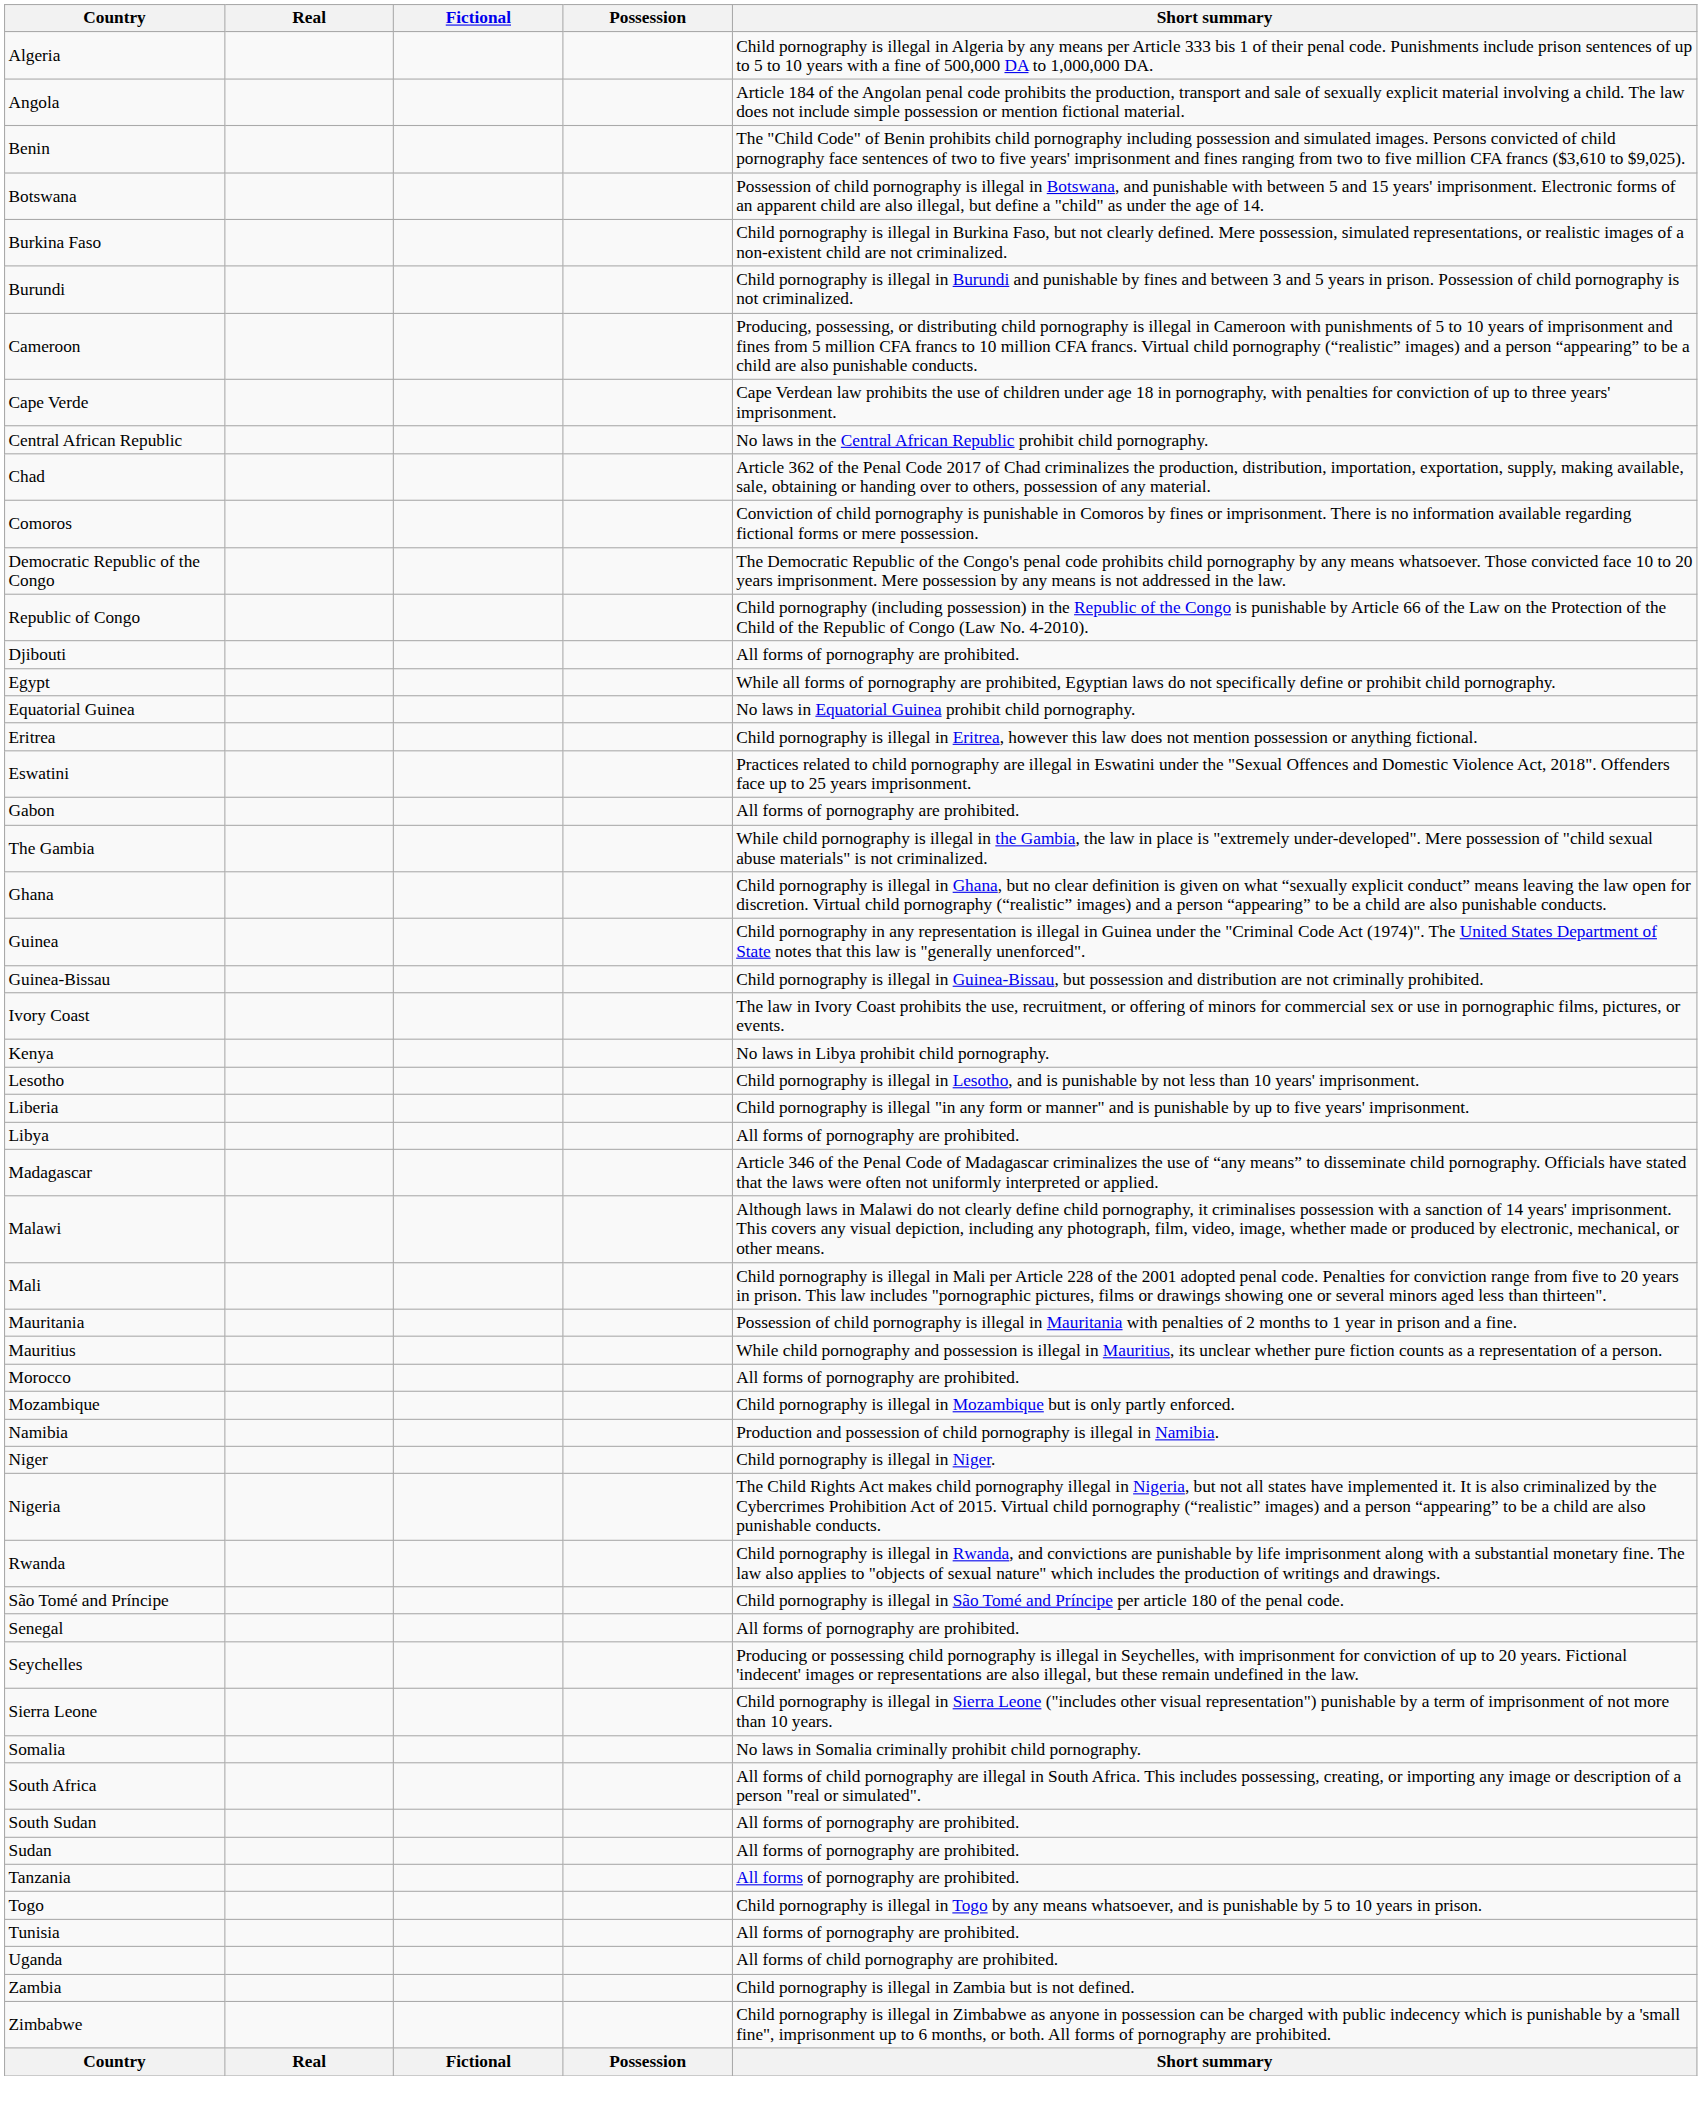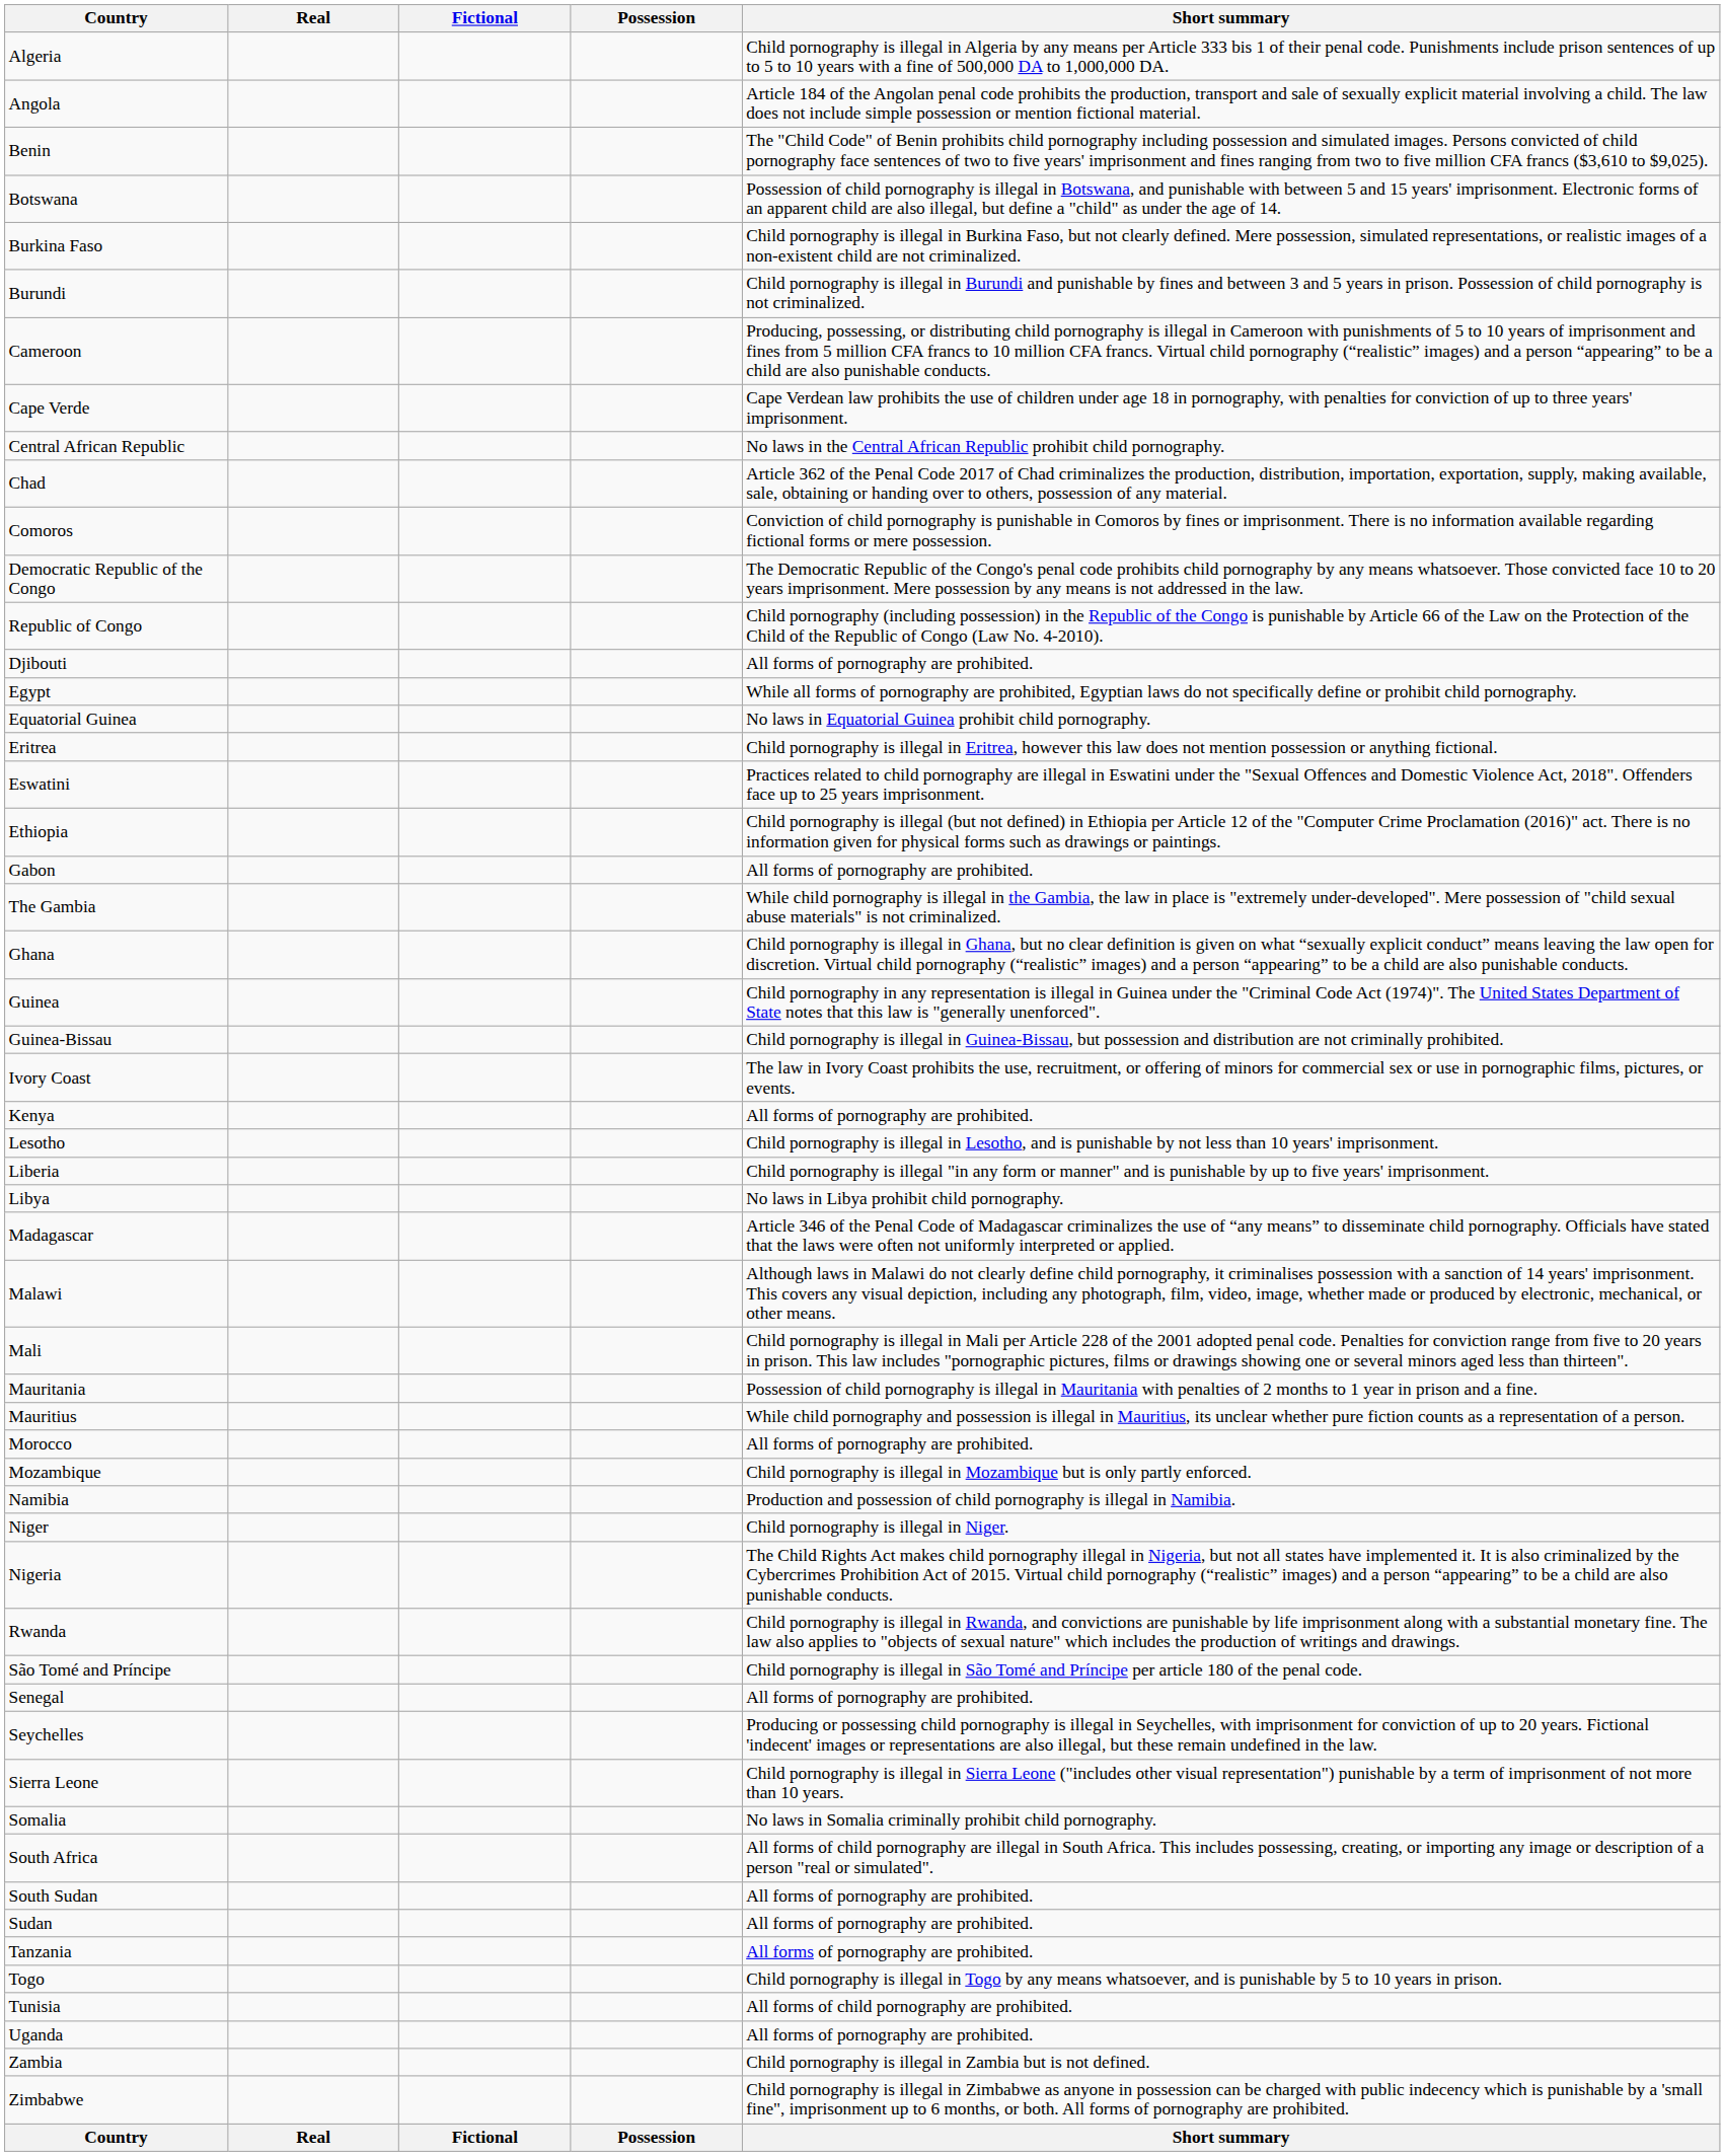+ row: Ethiopia | Child pornography is illegal (but not defined) in Ethiopia per Article 12 of the "Computer Crime Proclamation (2016)" act. There is no information given for physical forms such as drawings or paintings.
Kenya | Short summary: No laws in Libya prohibit child pornography. -> All forms of pornography are prohibited.
Libya | Short summary: All forms of pornography are prohibited. -> No laws in Libya prohibit child pornography.
Tunisia | Short summary: All forms of pornography are prohibited. -> All forms of child pornography are prohibited.
Uganda | Short summary: All forms of child pornography are prohibited. -> All forms of pornography are prohibited.
